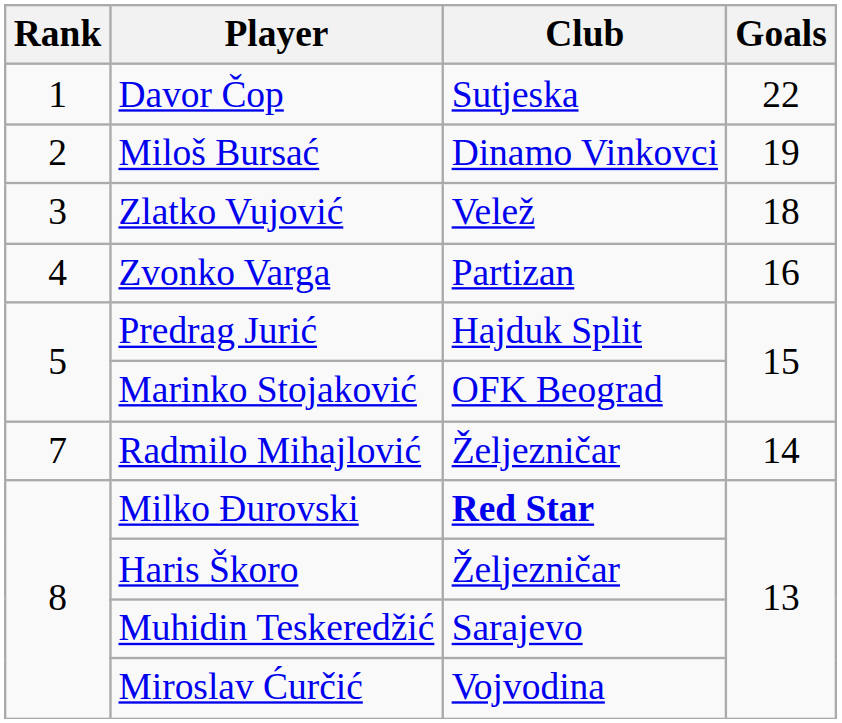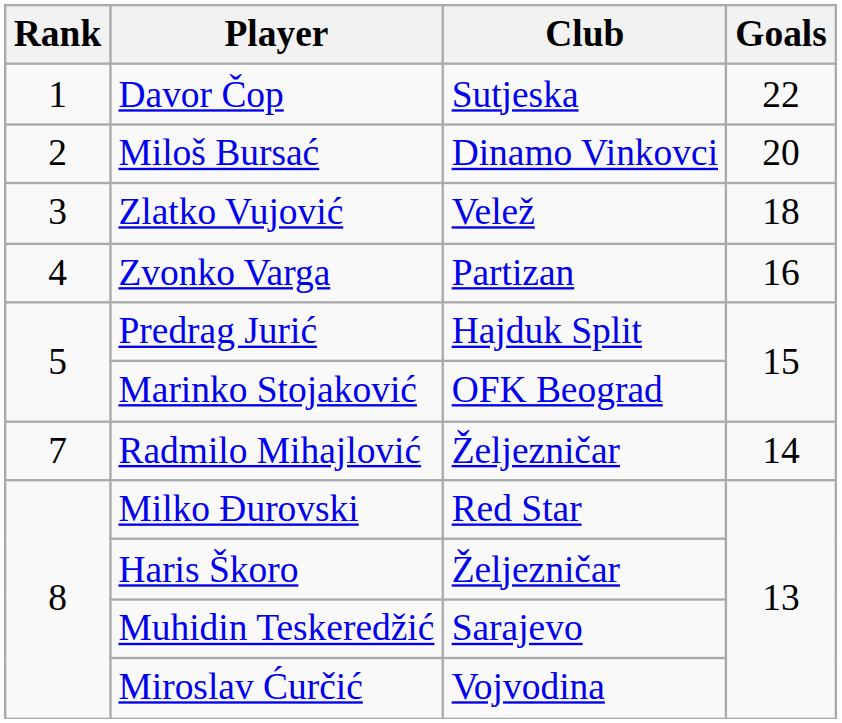Miloš Bursać | Goals: 19 -> 20
Milko Đurovski | Club: bold -> normal
